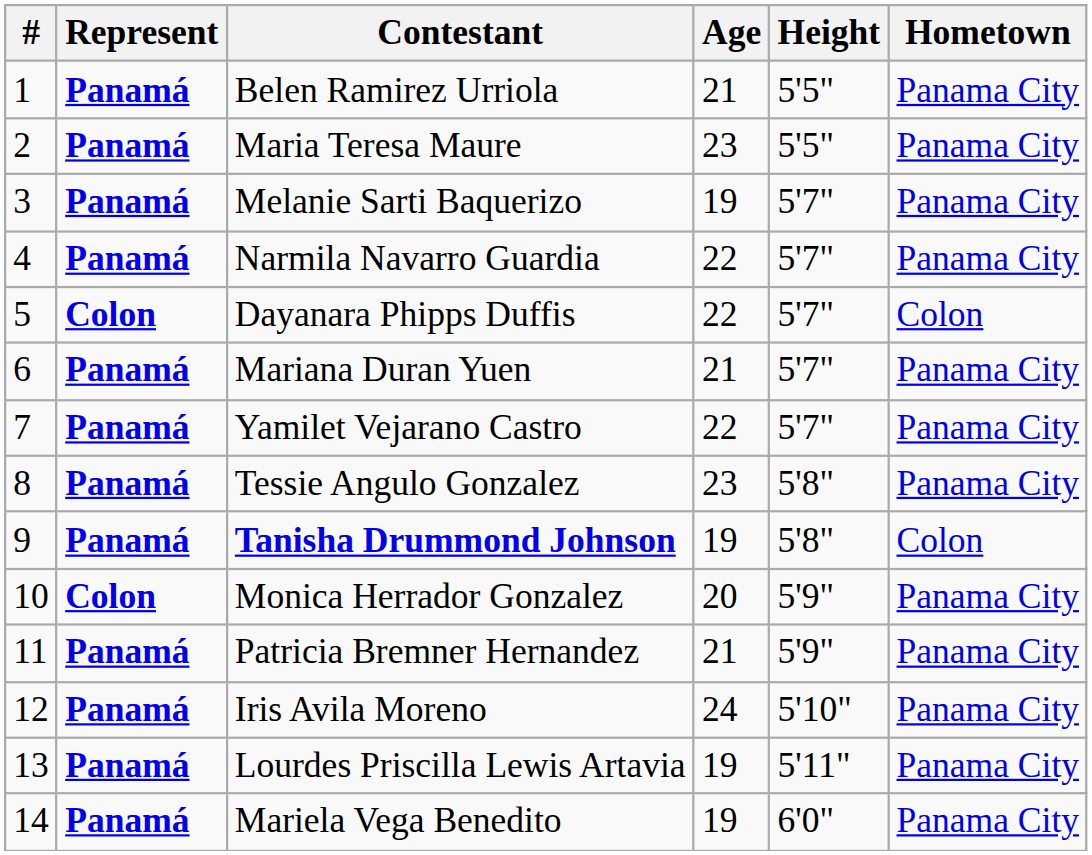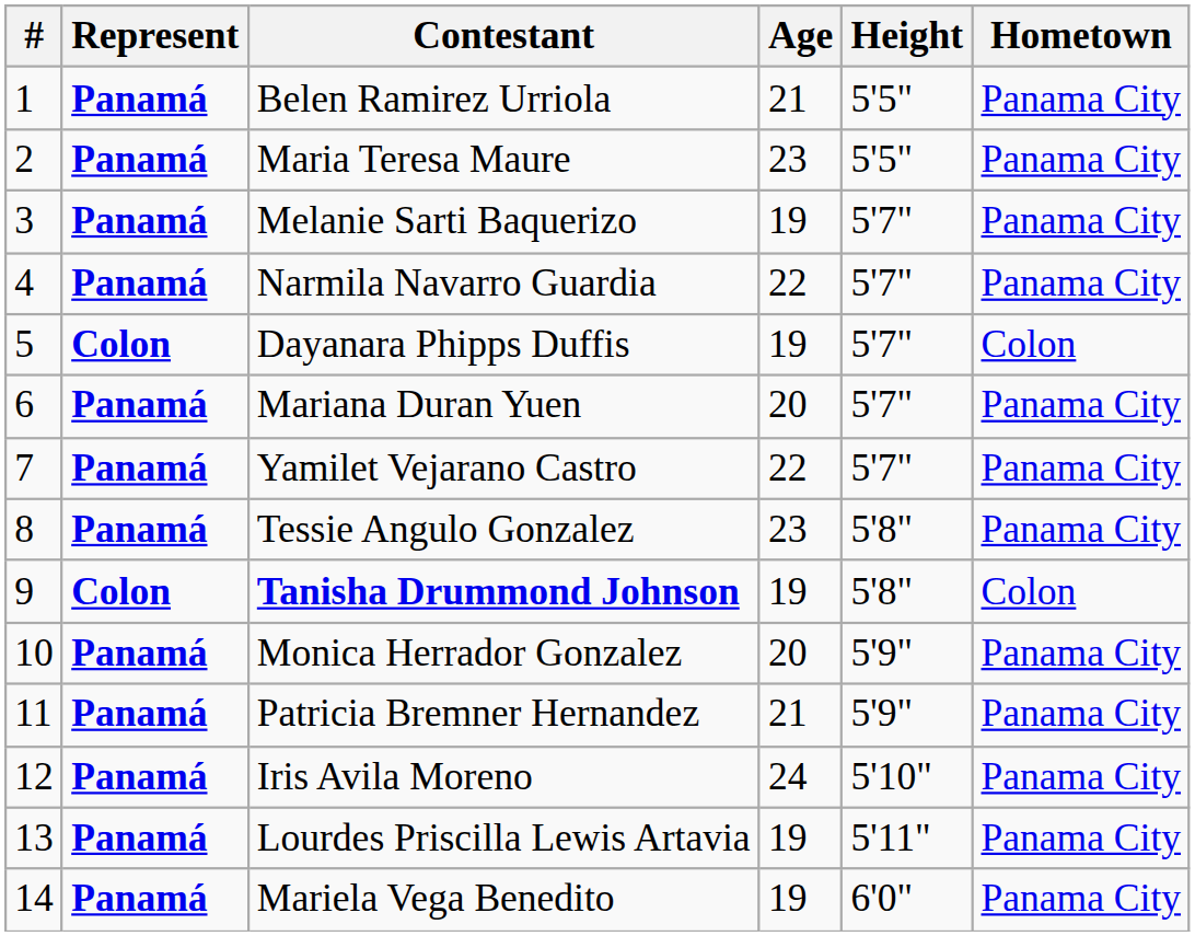Dayanara Phipps Duffis | Age: 22 -> 19
Mariana Duran Yuen | Age: 21 -> 20
Tanisha Drummond Johnson | Represent: Panamá -> Colon
Monica Herrador Gonzalez | Represent: Colon -> Panamá
